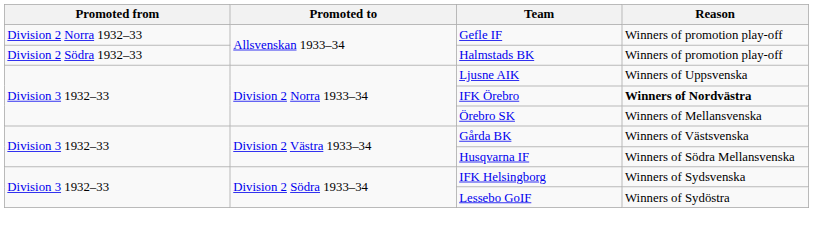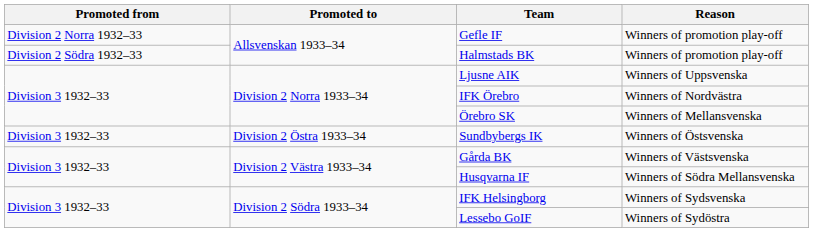IFK Örebro | Reason: bold -> normal
+ row: Division 3 1932–33 | Division 2 Östra 1933–34 | Sundbybergs IK | Winners of Östsvenska
